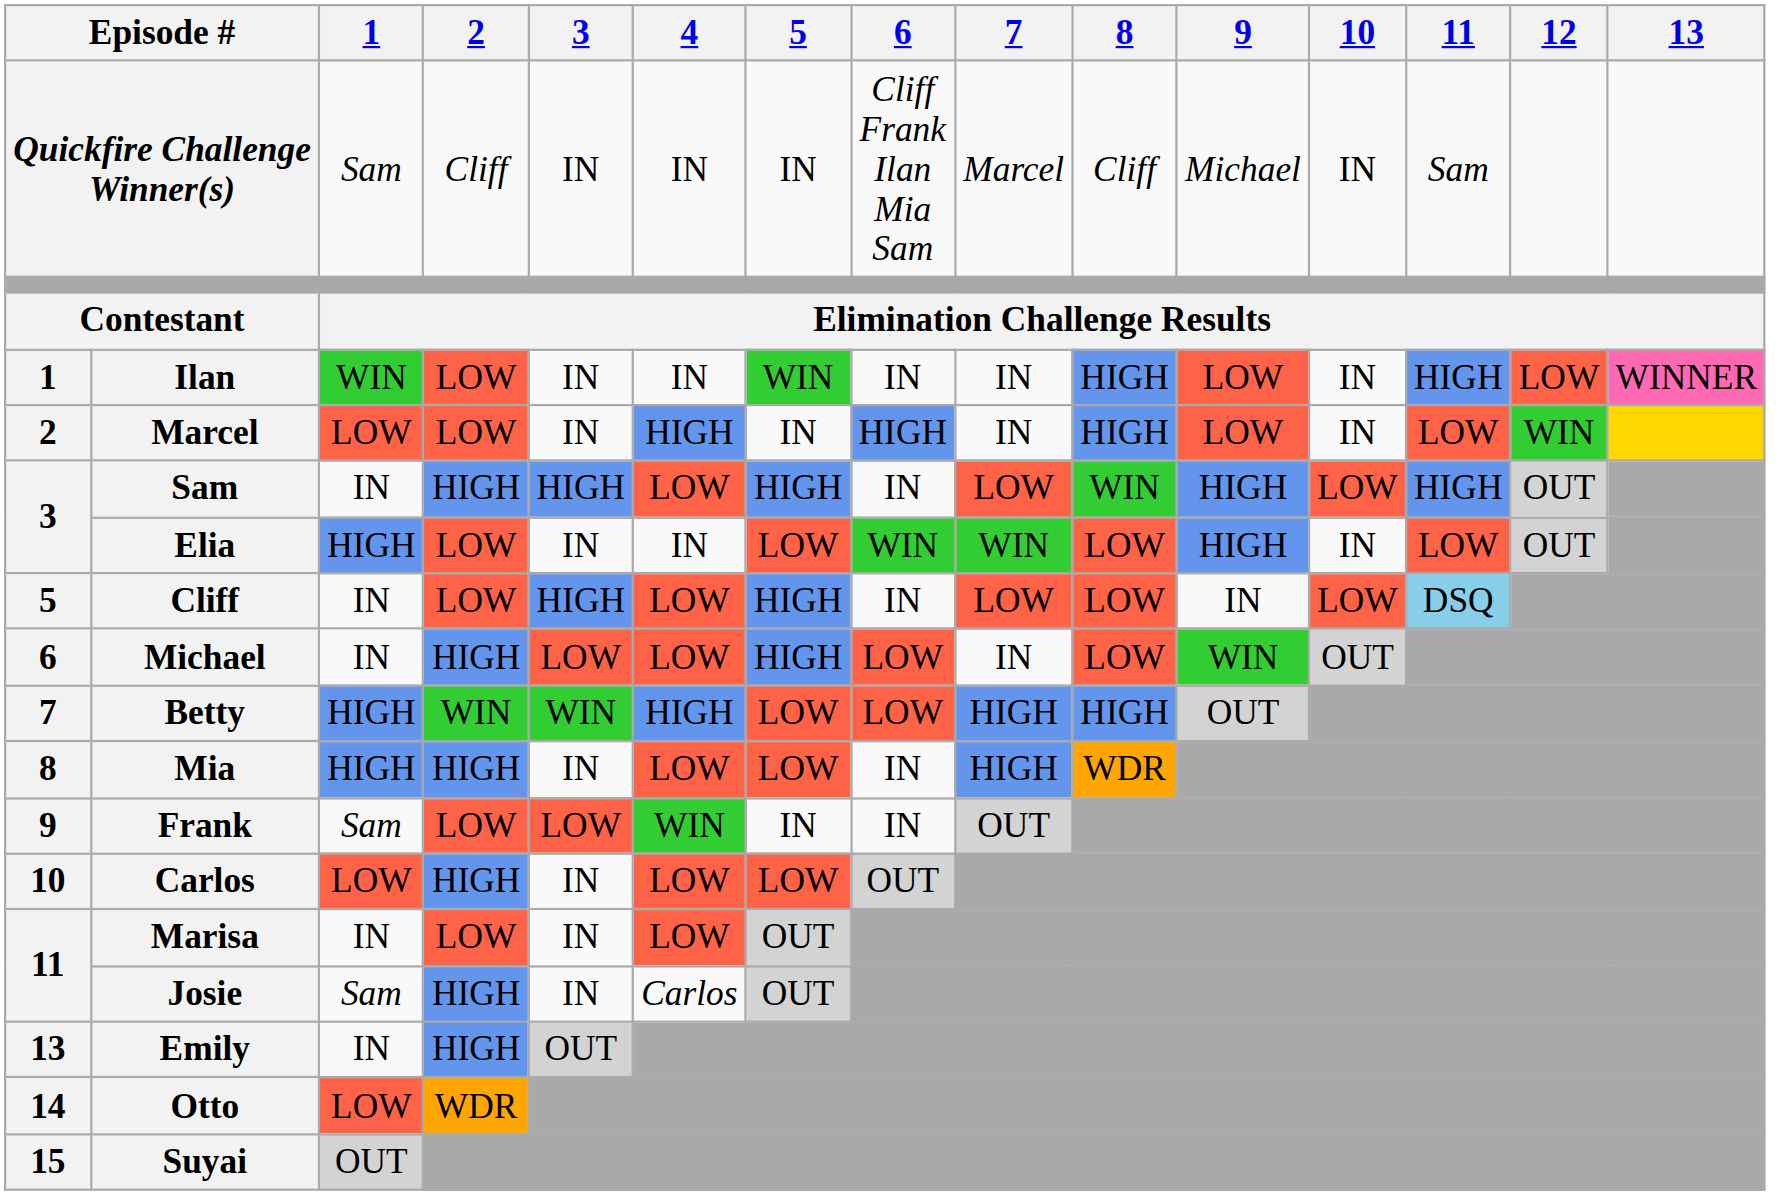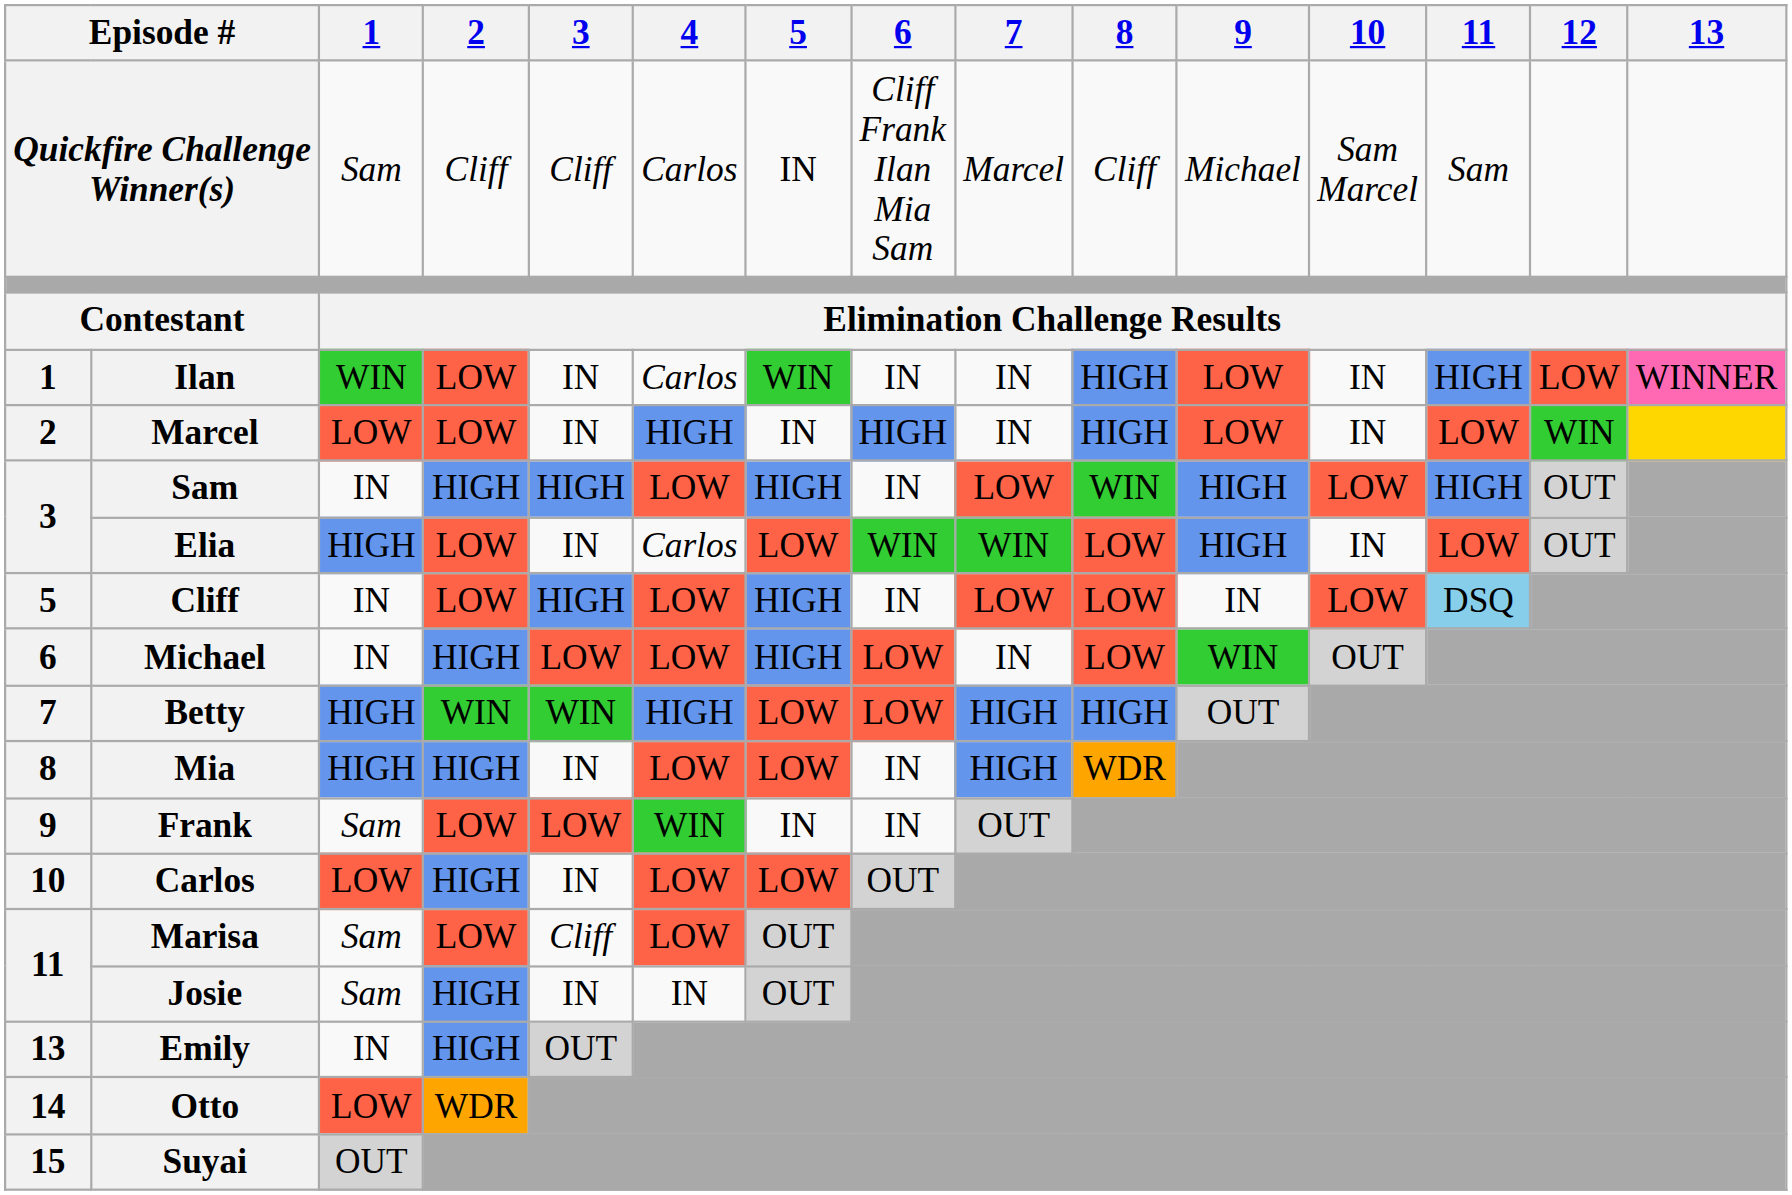Quickfire Challenge Winner(s) | 3: IN -> Cliff
Quickfire Challenge Winner(s) | 4: IN -> Carlos
Quickfire Challenge Winner(s) | 10: IN -> Sam Marcel
Ilan | 4: IN -> Carlos
Elia | 4: IN -> Carlos
Marisa | 1: IN -> Sam
Marisa | 3: IN -> Cliff
Josie | 4: Carlos -> IN
